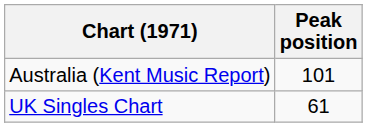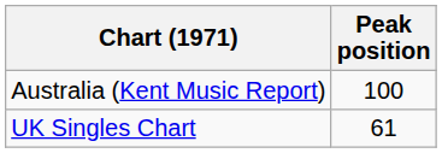Australia (Kent Music Report) | Peak position: 101 -> 100
